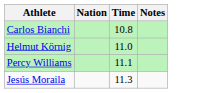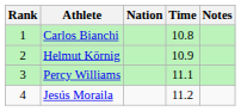+ column: Rank | 1 | 2 | 3 | 4
Helmut Körnig | Time: 11.0 -> 10.9
Jesús Moraila | Time: 11.3 -> 11.2
